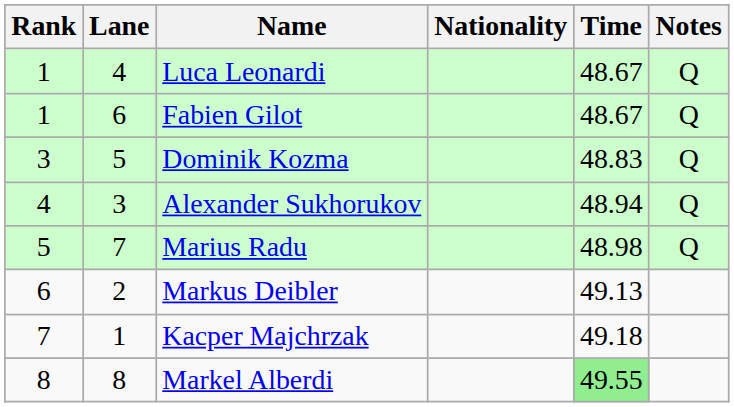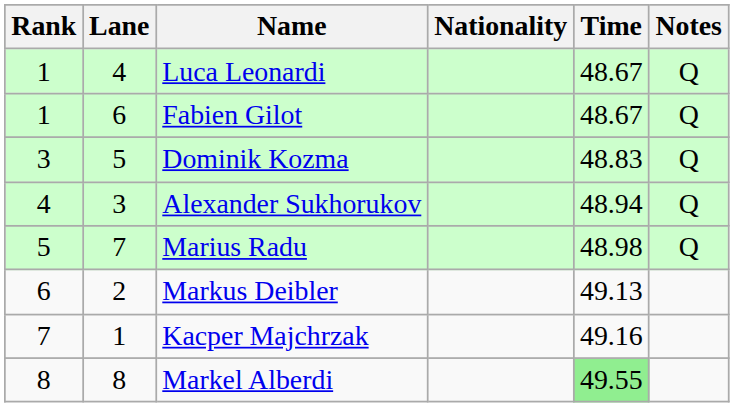Kacper Majchrzak | Time: 49.18 -> 49.16
